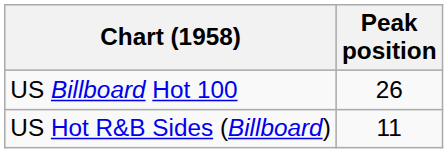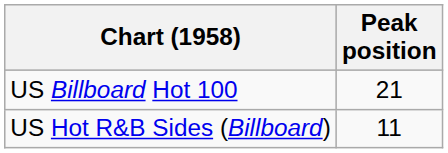US Billboard Hot 100 | Peak position: 26 -> 21
